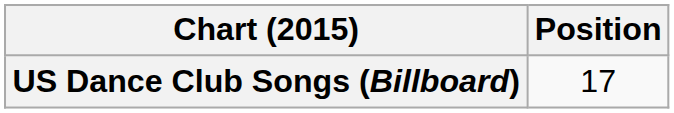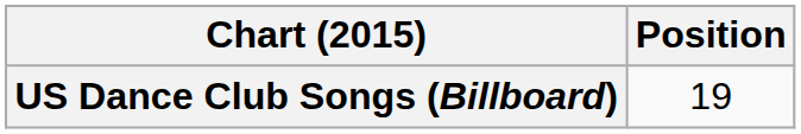US Dance Club Songs (Billboard) | Position: 17 -> 19
